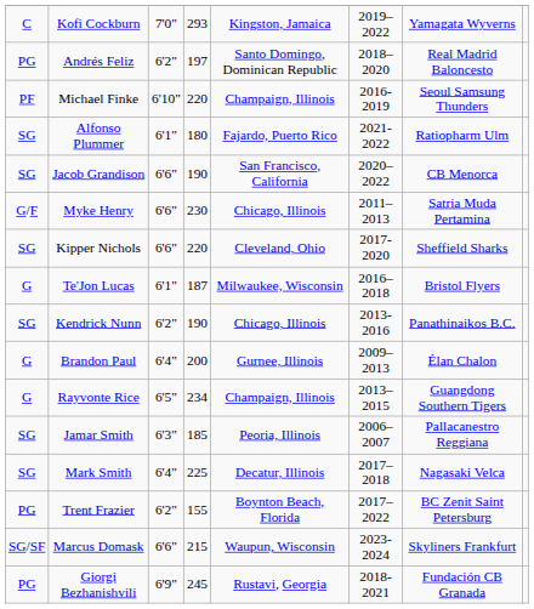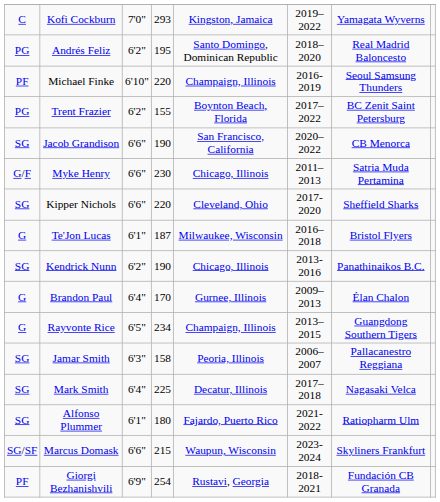Andrés Feliz | column 4: 197 -> 195
rows swapped: Trent Frazier <-> Alfonso Plummer
Brandon Paul | column 4: 200 -> 170
Jamar Smith | column 4: 185 -> 158
Giorgi Bezhanishvili | column 1: PG -> PF
Giorgi Bezhanishvili | column 4: 245 -> 254
